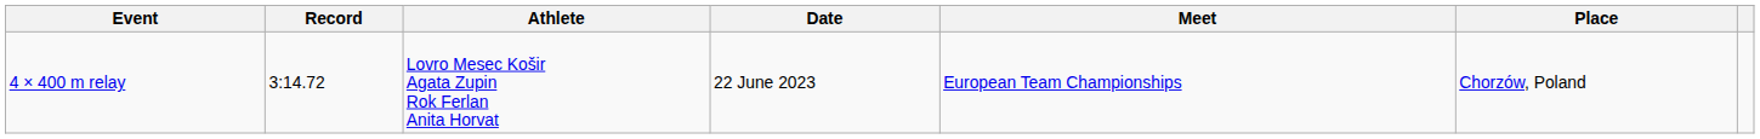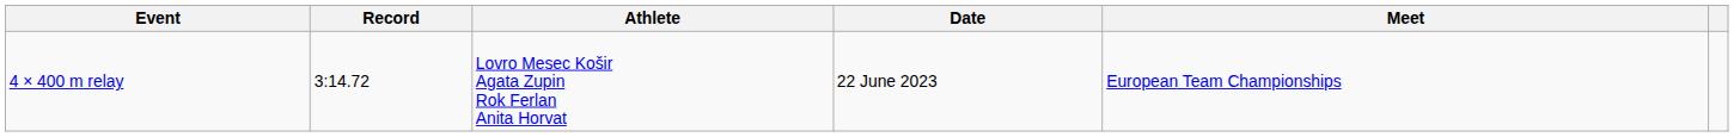- column: Place | Chorzów, Poland
